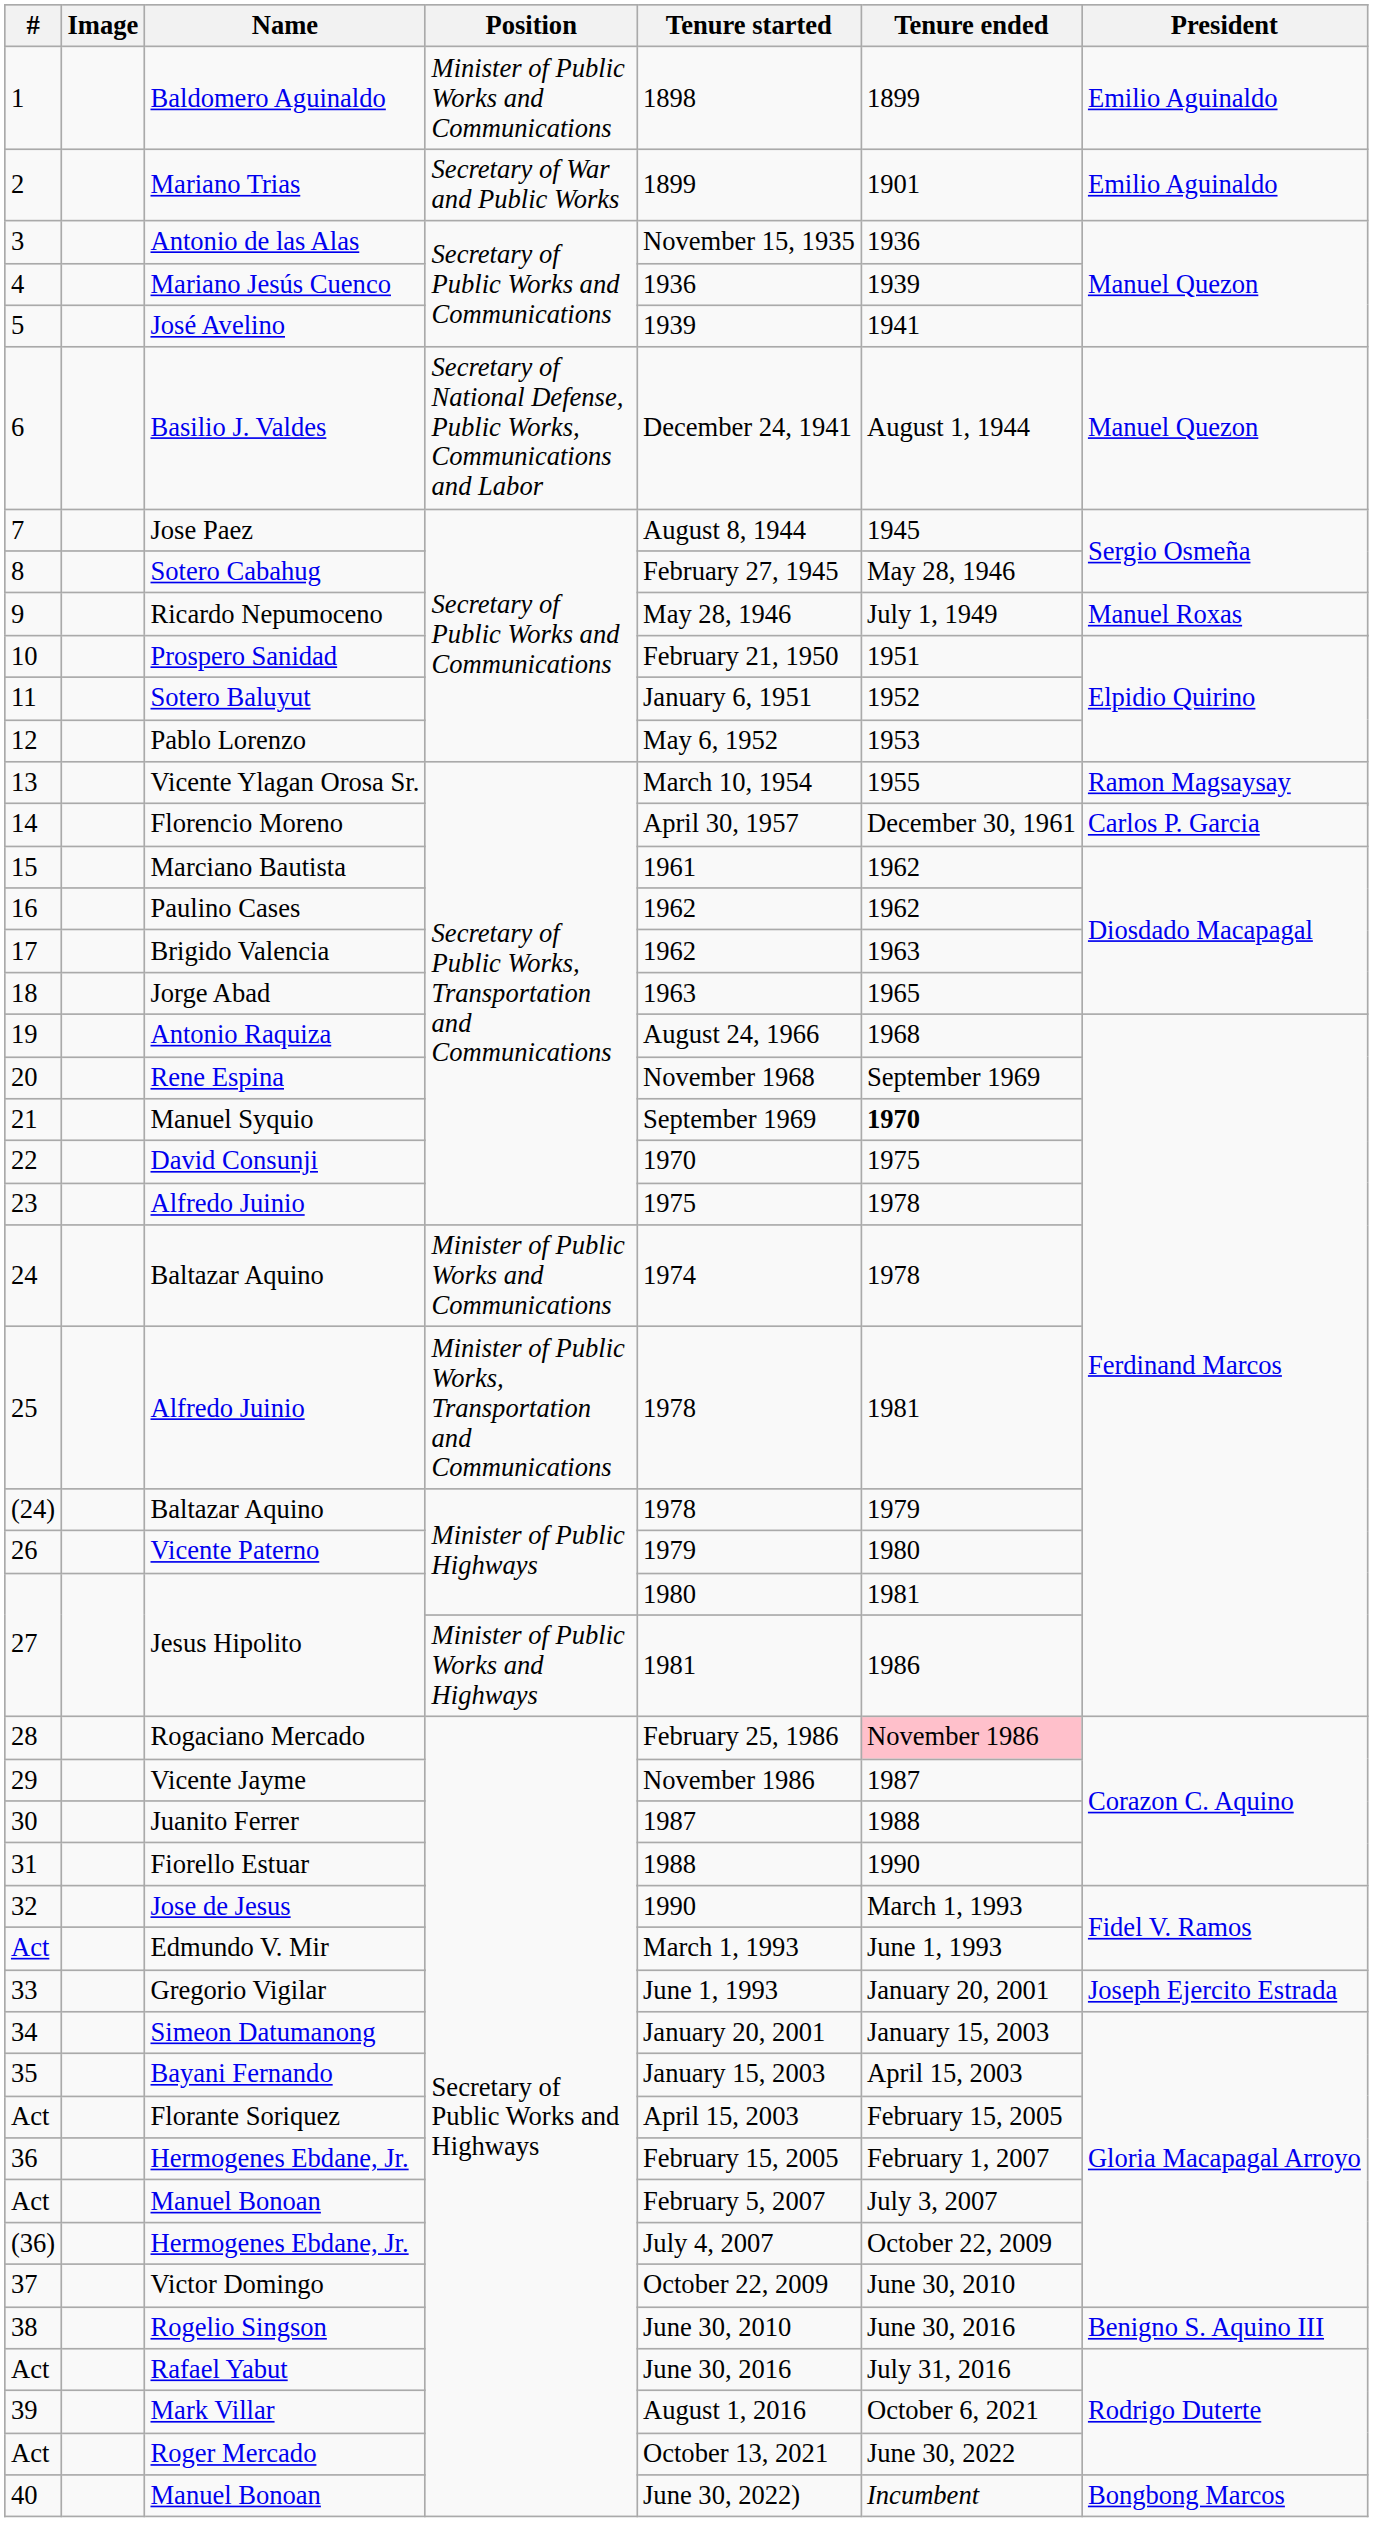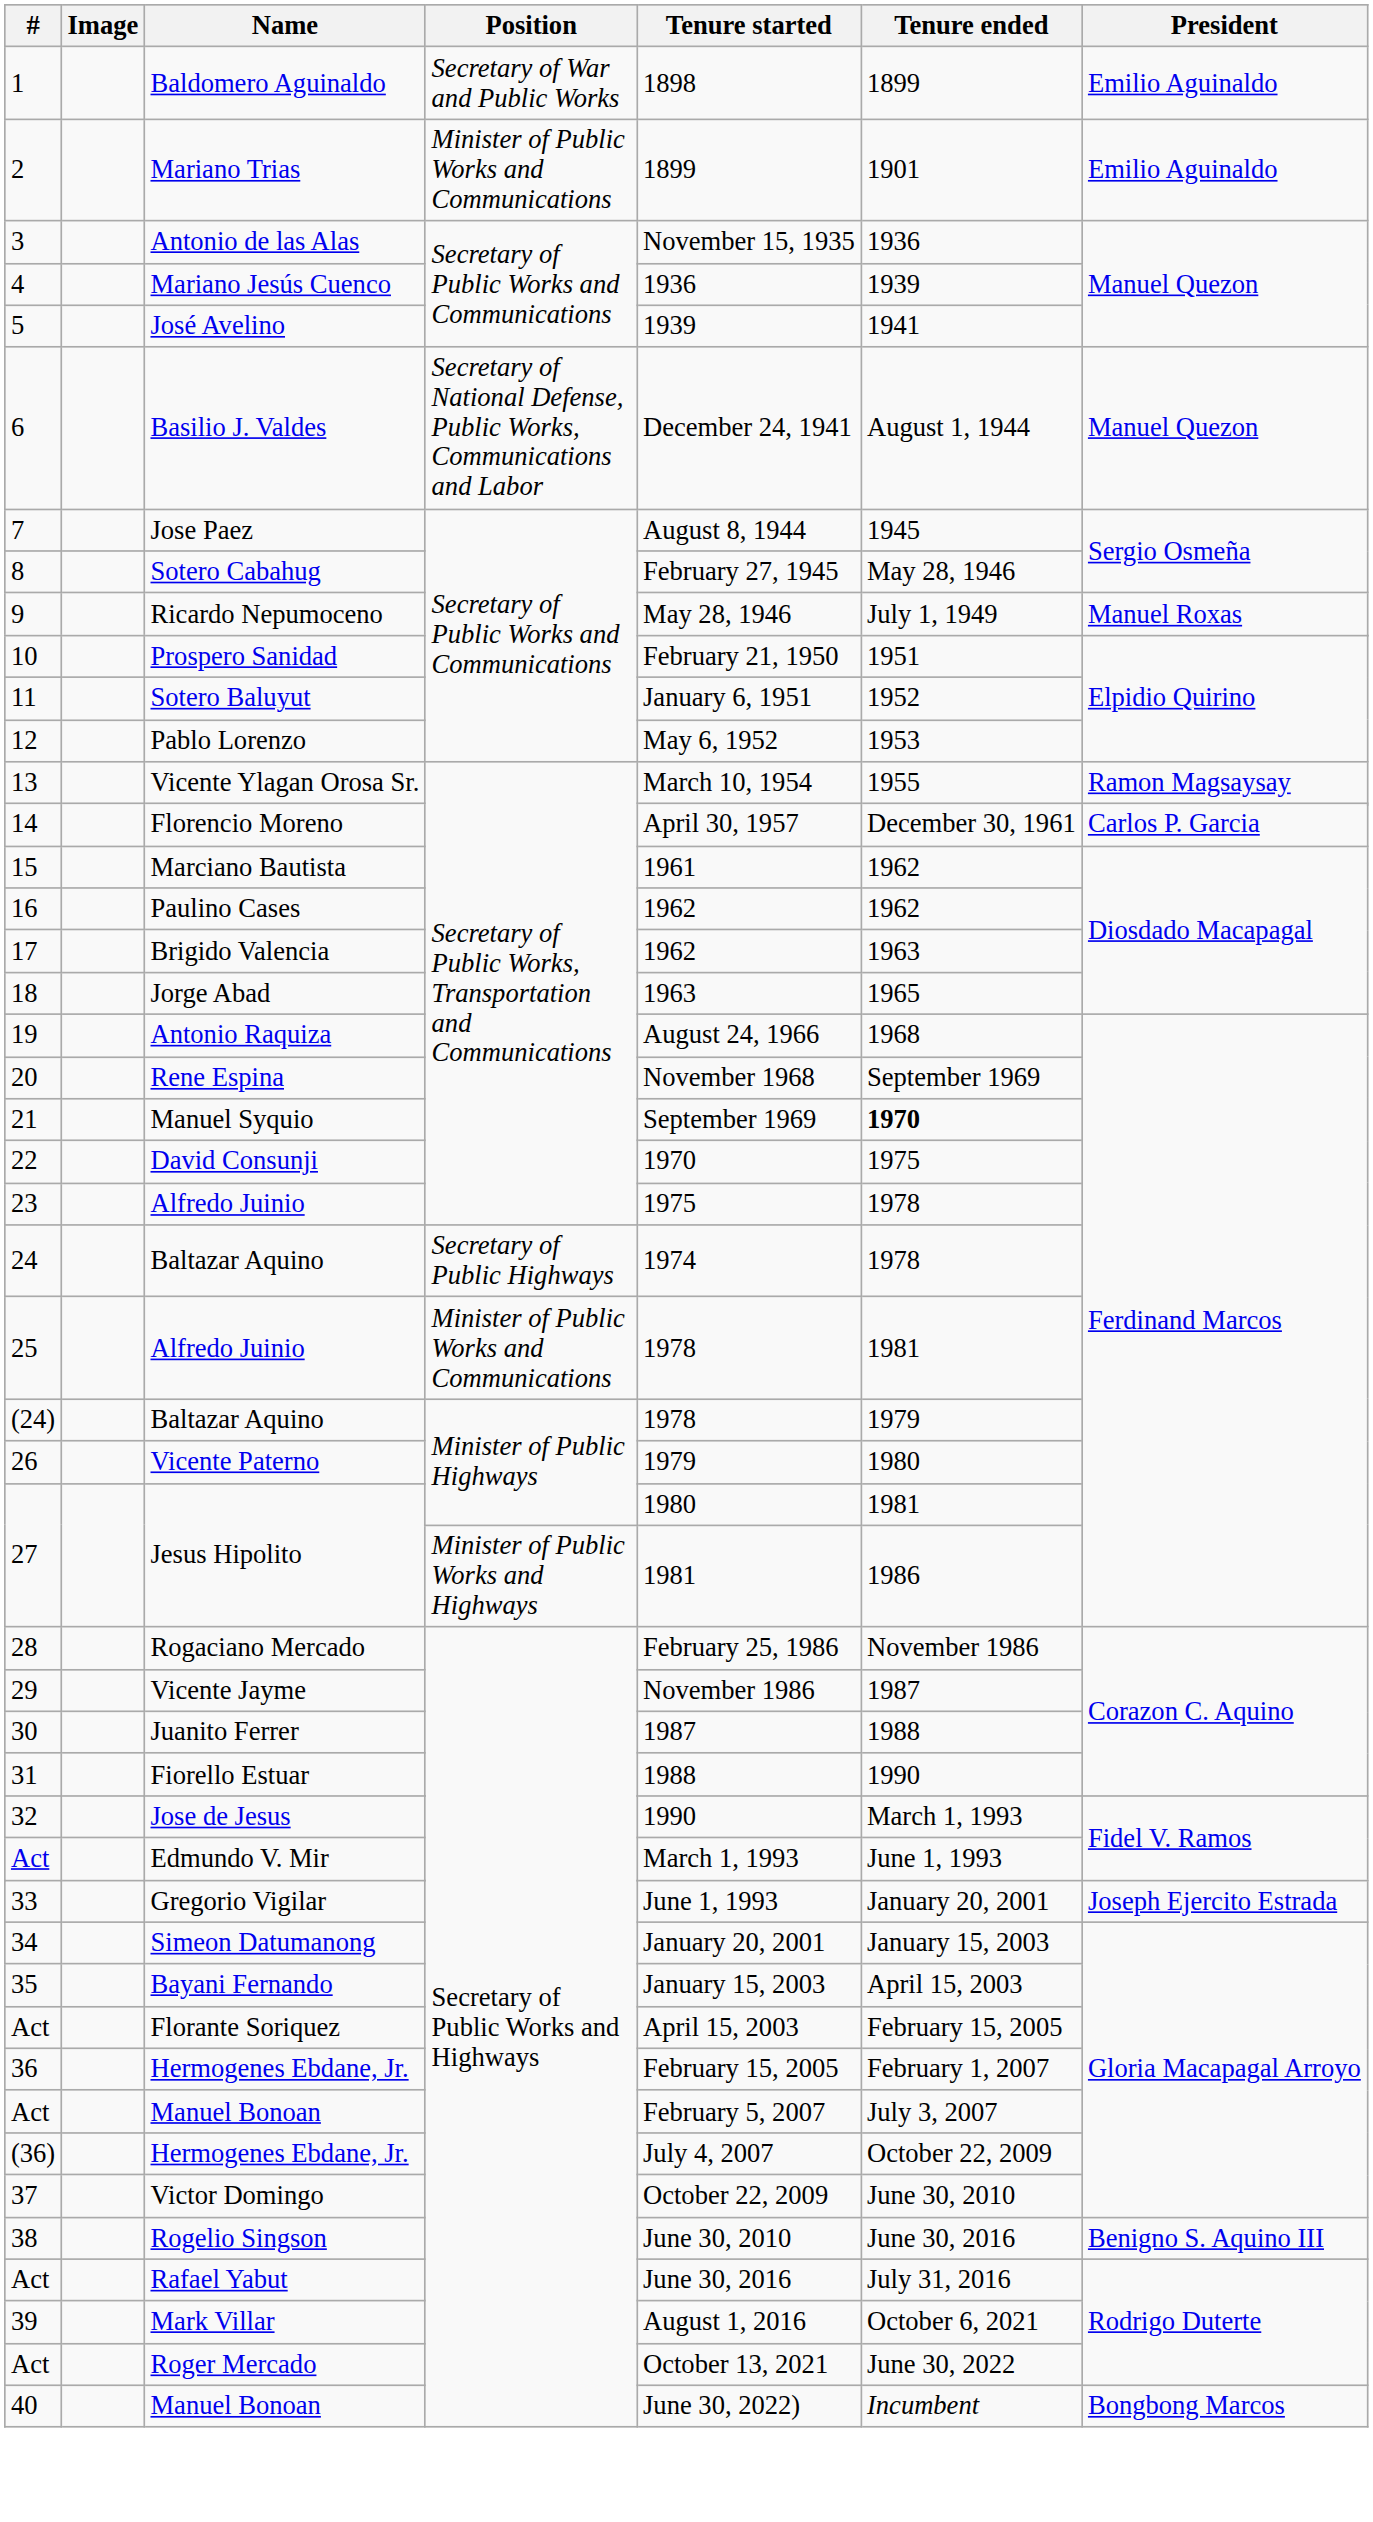1 | Position: Minister of Public Works and Communications -> Secretary of War and Public Works
2 | Position: Secretary of War and Public Works -> Minister of Public Works and Communications
24 | Position: Minister of Public Works and Communications -> Secretary of Public Highways
25 | Position: Minister of Public Works, Transportation and Communications -> Minister of Public Works and Communications
28 | Tenure ended: pink background -> no background
